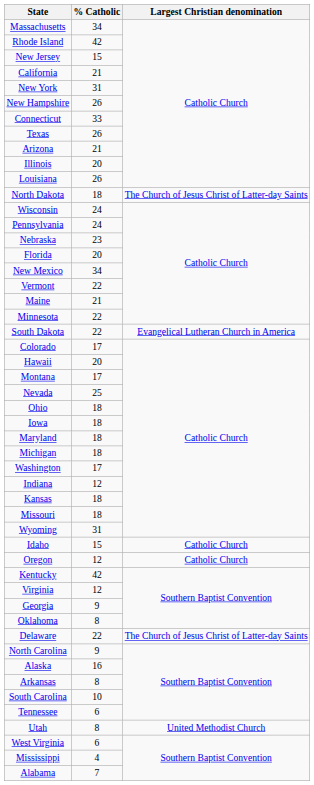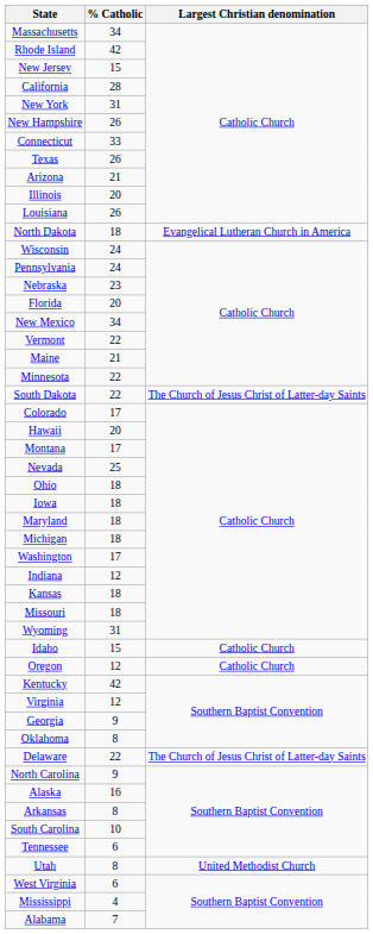California | % Catholic: 21 -> 28
North Dakota | Largest Christian denomination: The Church of Jesus Christ of Latter-day Saints -> Evangelical Lutheran Church in America
South Dakota | Largest Christian denomination: Evangelical Lutheran Church in America -> The Church of Jesus Christ of Latter-day Saints
